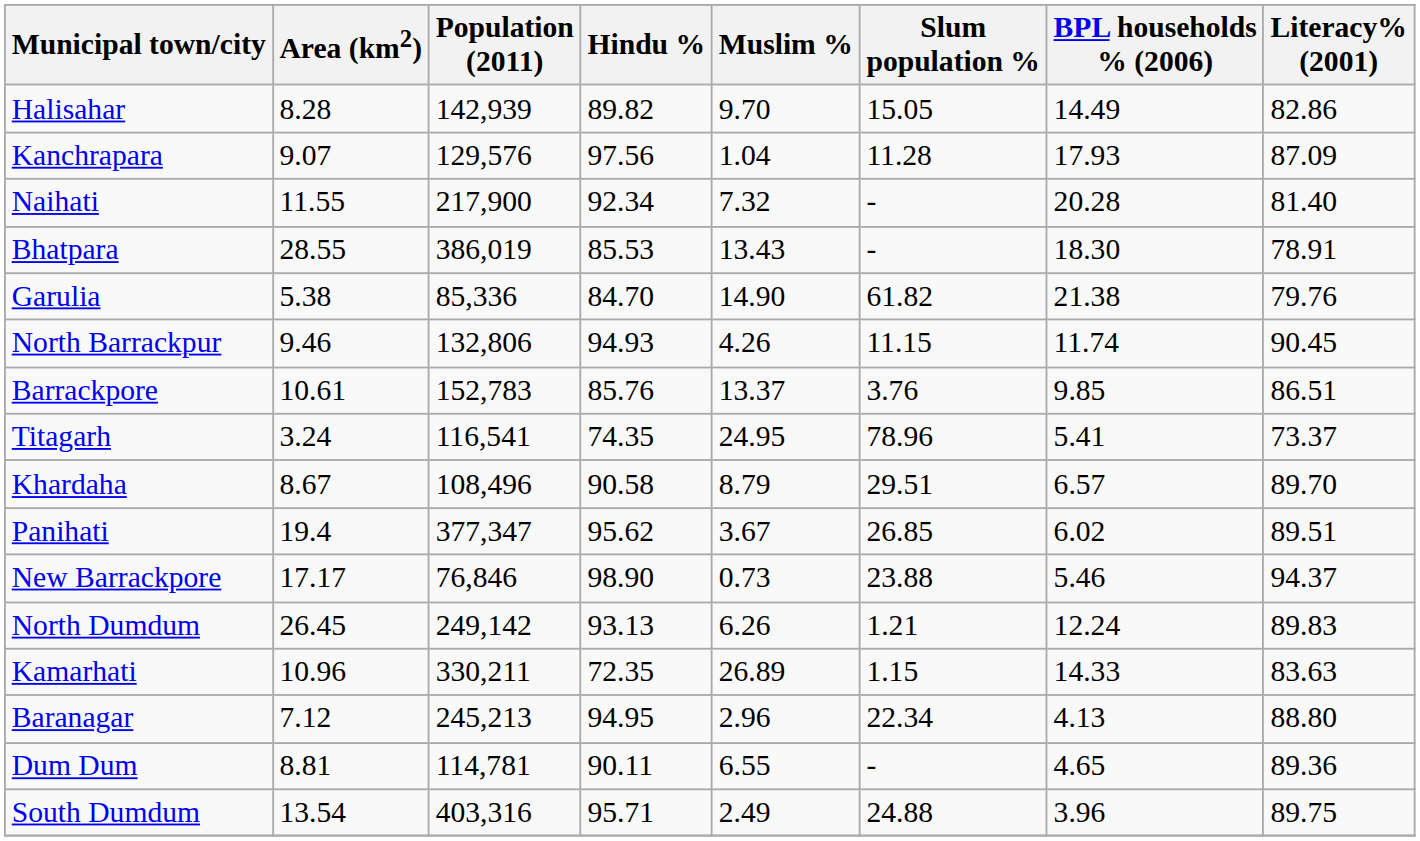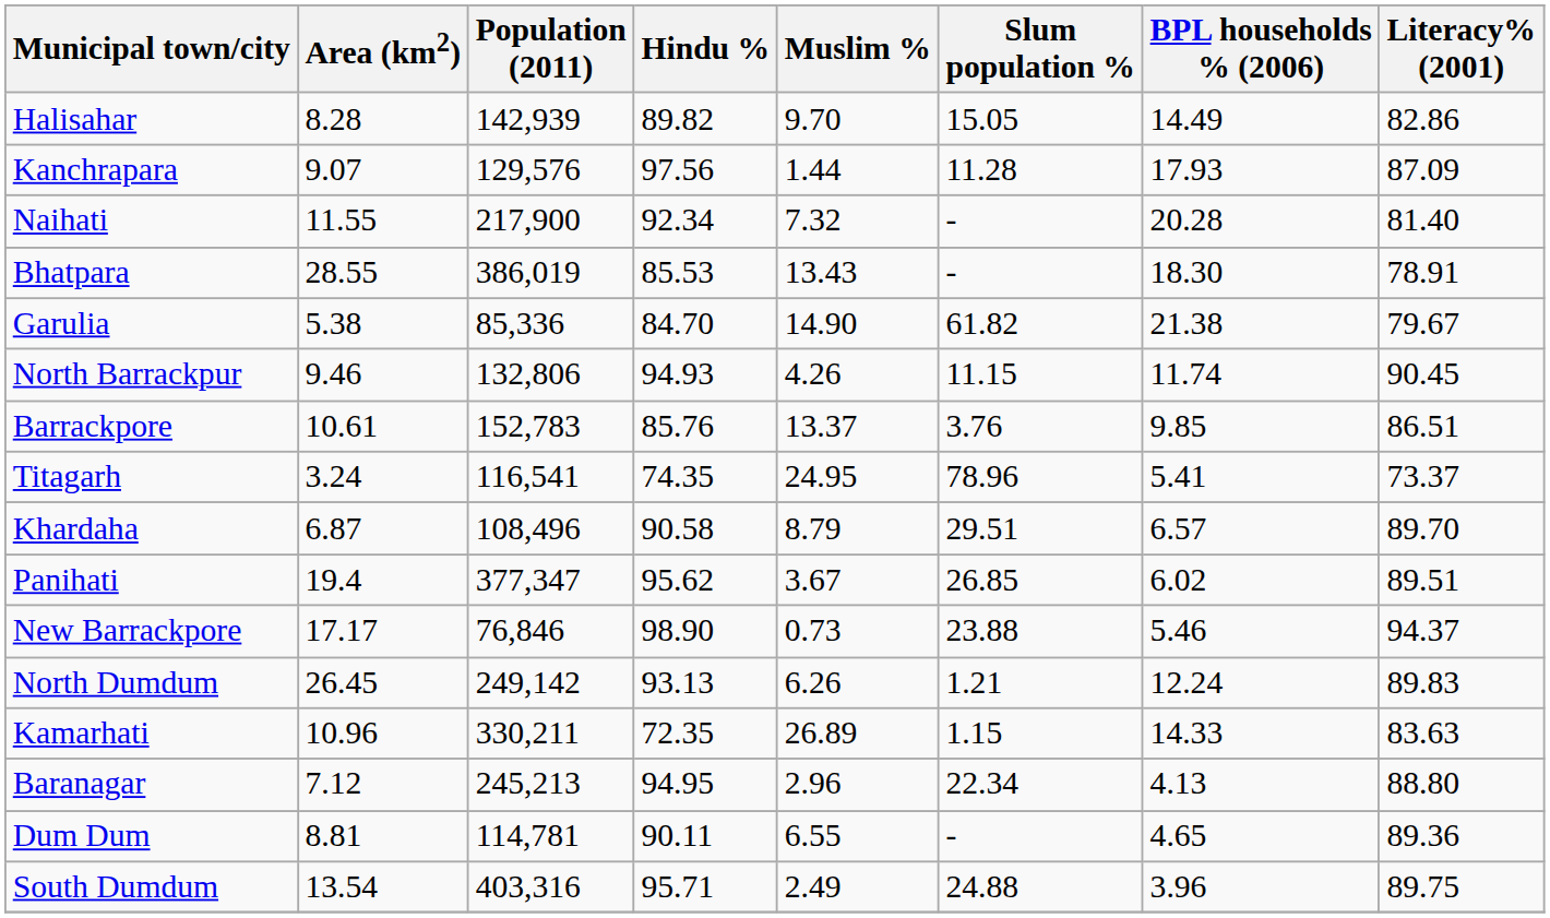Kanchrapara | Muslim %: 1.04 -> 1.44
Garulia | Literacy% (2001): 79.76 -> 79.67
Khardaha | Area (km2): 8.67 -> 6.87
